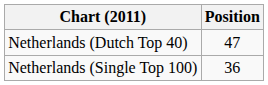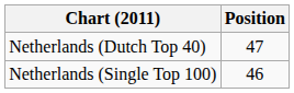Netherlands (Single Top 100) | Position: 36 -> 46
